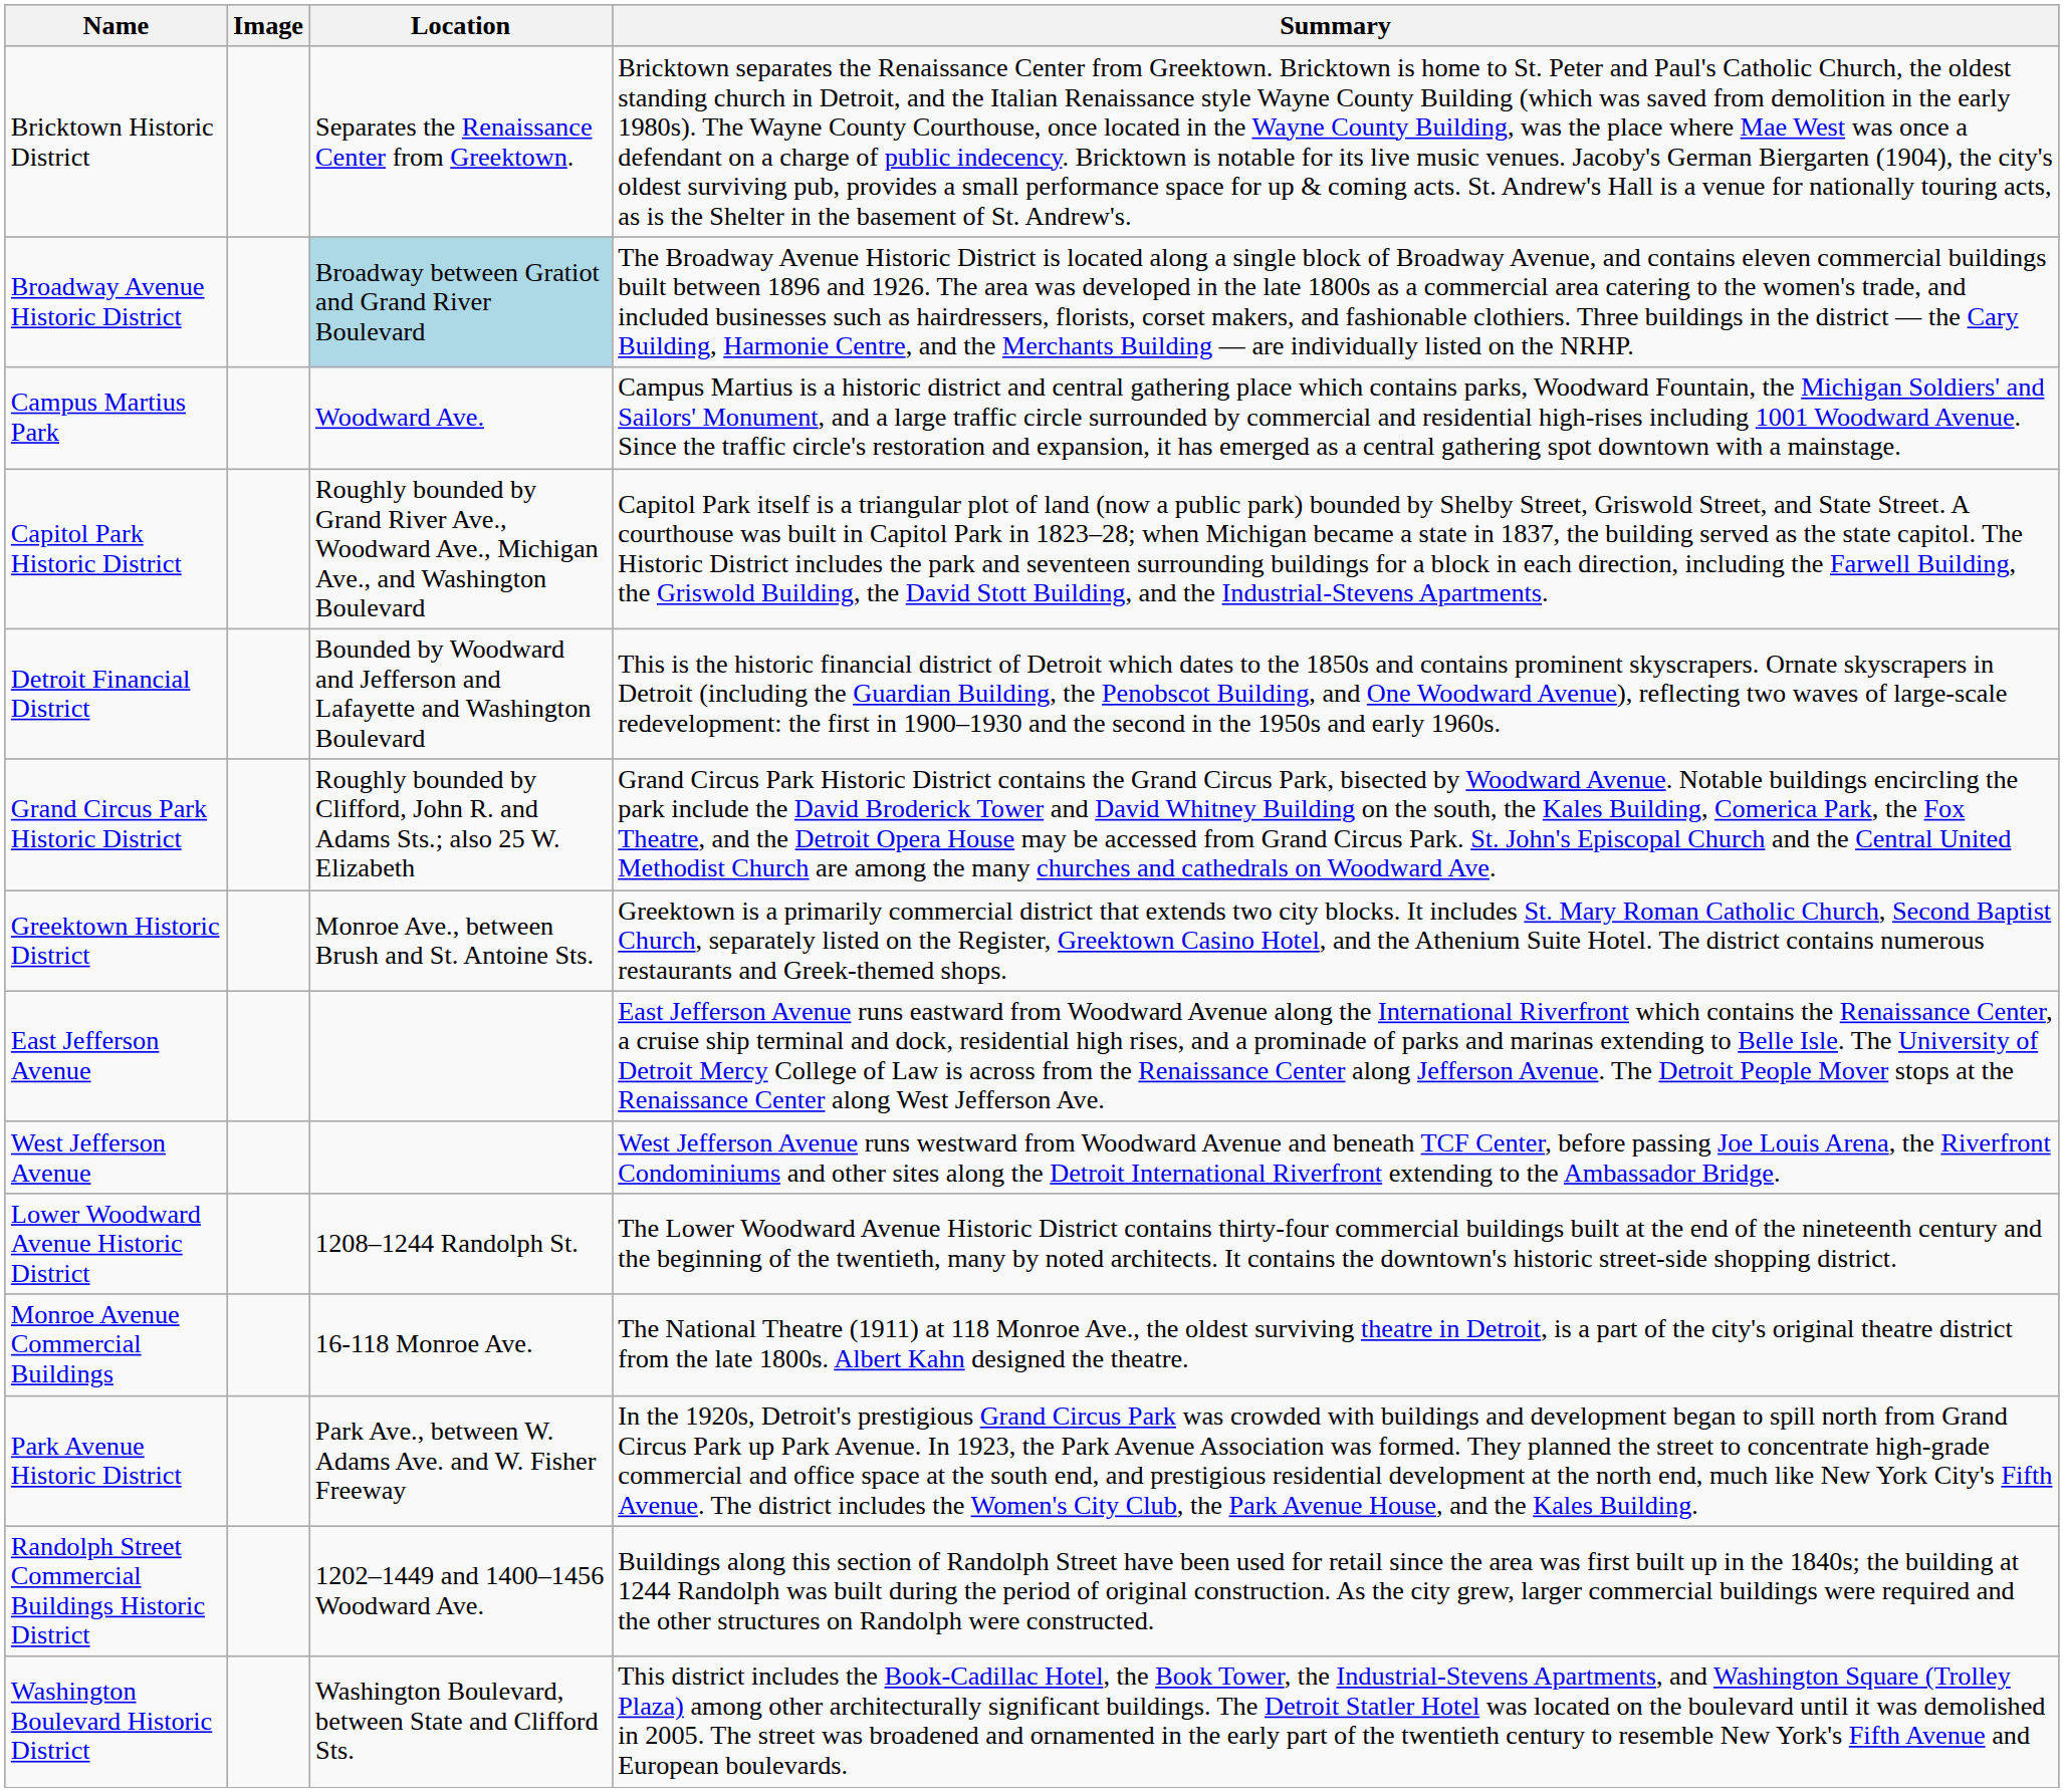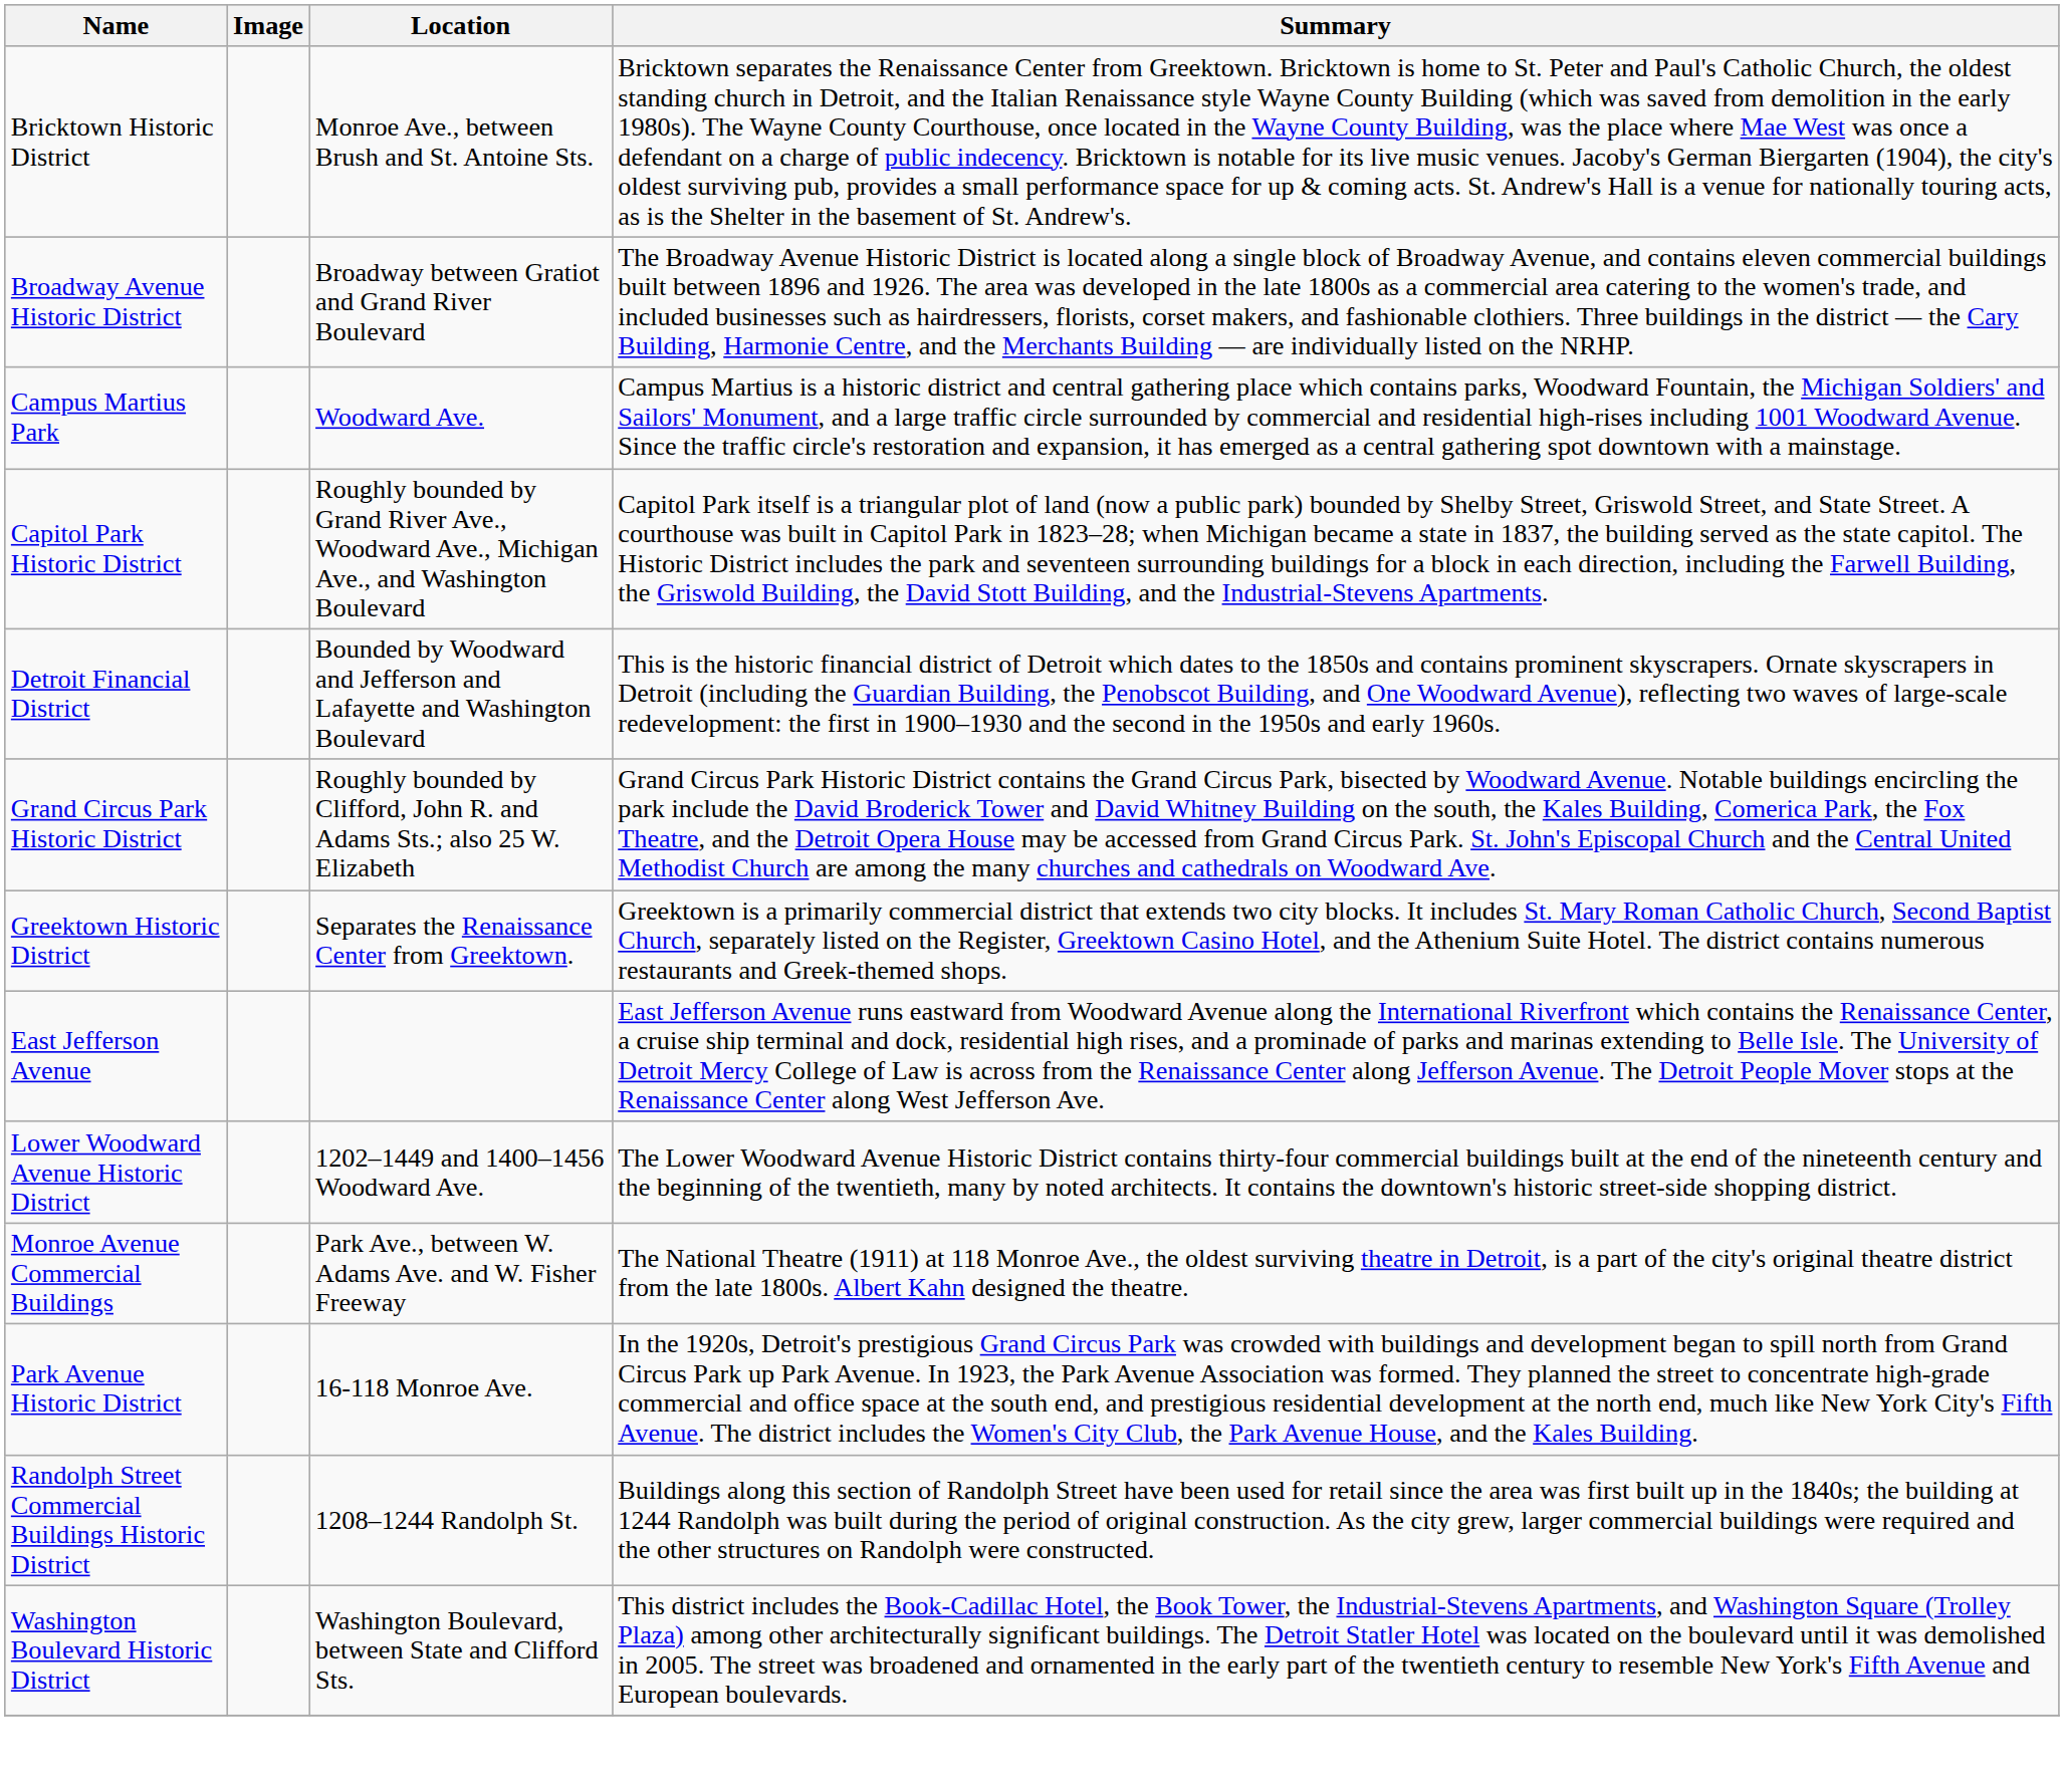Bricktown Historic District | Location: Separates the Renaissance Center from Greektown. -> Monroe Ave., between Brush and St. Antoine Sts.
Broadway Avenue Historic District | Location: lightblue background -> no background
Greektown Historic District | Location: Monroe Ave., between Brush and St. Antoine Sts. -> Separates the Renaissance Center from Greektown.
- row: West Jefferson Avenue | West Jefferson Avenue runs westward from Woodward Avenue and beneath TCF Center, before passing Joe Louis Arena, the Riverfront Condominiums and other sites along the Detroit International Riverfront extending to the Ambassador Bridge.
Lower Woodward Avenue Historic District | Location: 1208–1244 Randolph St. -> 1202–1449 and 1400–1456 Woodward Ave.
Monroe Avenue Commercial Buildings | Location: 16-118 Monroe Ave. -> Park Ave., between W. Adams Ave. and W. Fisher Freeway
Park Avenue Historic District | Location: Park Ave., between W. Adams Ave. and W. Fisher Freeway -> 16-118 Monroe Ave.
Randolph Street Commercial Buildings Historic District | Location: 1202–1449 and 1400–1456 Woodward Ave. -> 1208–1244 Randolph St.
